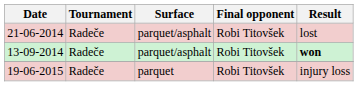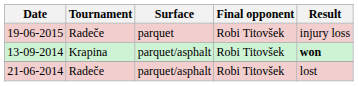rows swapped: 21-06-2014 <-> 19-06-2015
13-09-2014 | Tournament: Radeče -> Krapina
